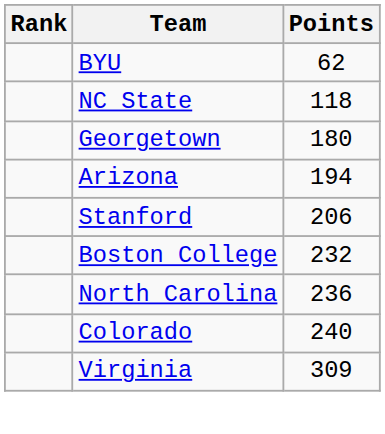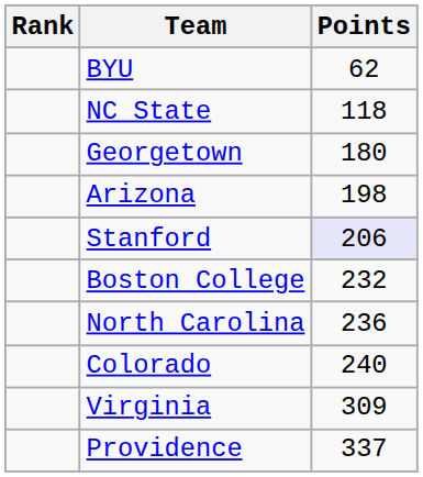Arizona | Points: 194 -> 198
Stanford | Points: no background -> lavender background
+ row: Providence | 337
